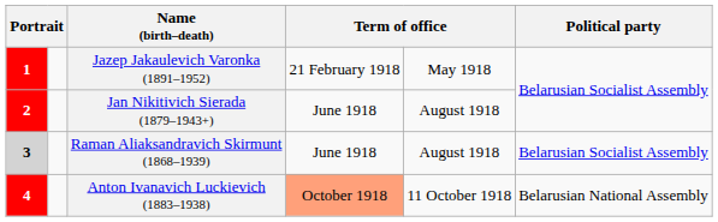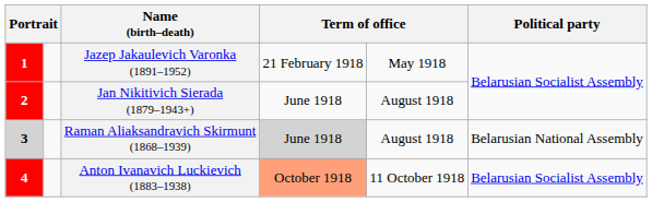Raman Aliaksandravich Skirmunt (1868–1939) | column 4: no background -> lightgrey background
Raman Aliaksandravich Skirmunt (1868–1939) | Political party: Belarusian Socialist Assembly -> Belarusian National Assembly
Anton Ivanavich Luckievich (1883–1938) | Political party: Belarusian National Assembly -> Belarusian Socialist Assembly
